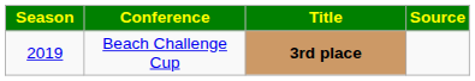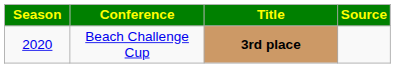Beach Challenge Cup | Season: 2019 -> 2020
